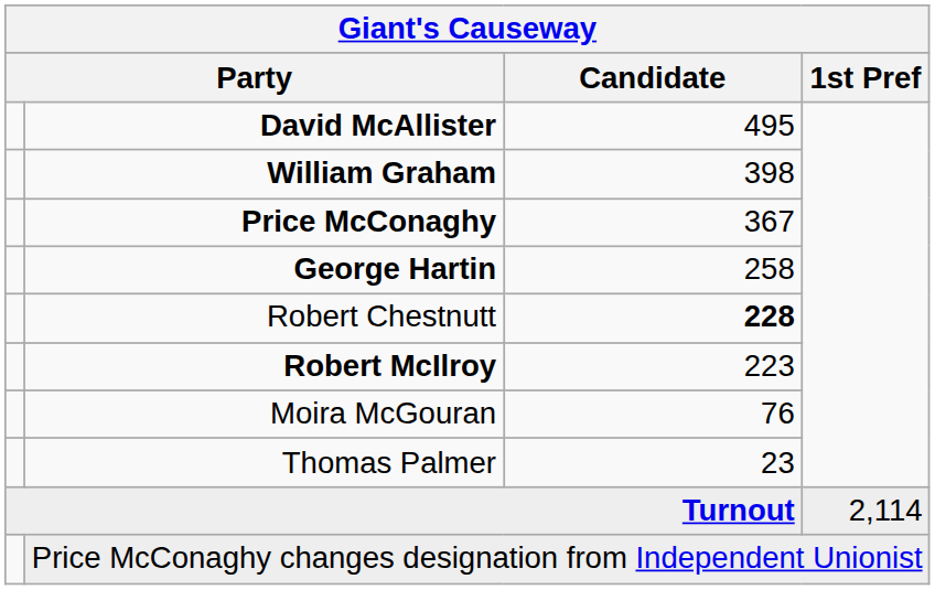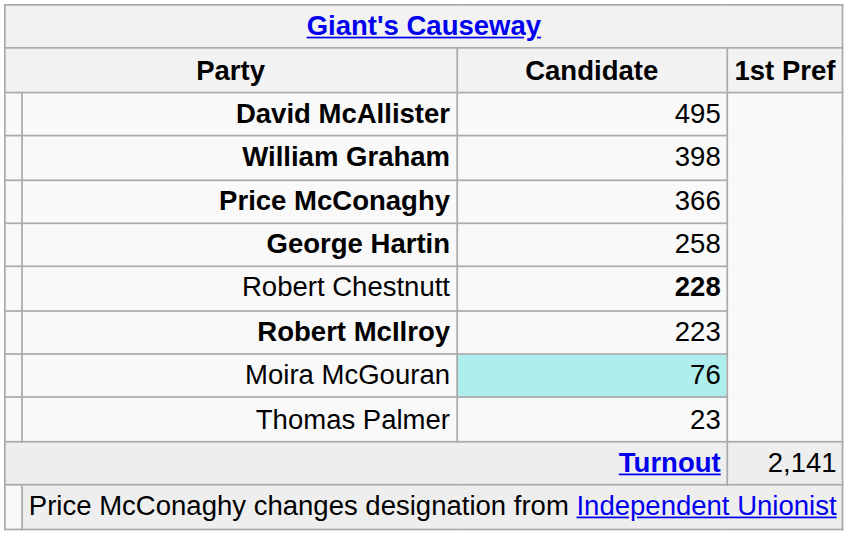Price McConaghy | Candidate: 367 -> 366
Moira McGouran | Candidate: no background -> paleturquoise background
Turnout | 1st Pref: 2,114 -> 2,141
